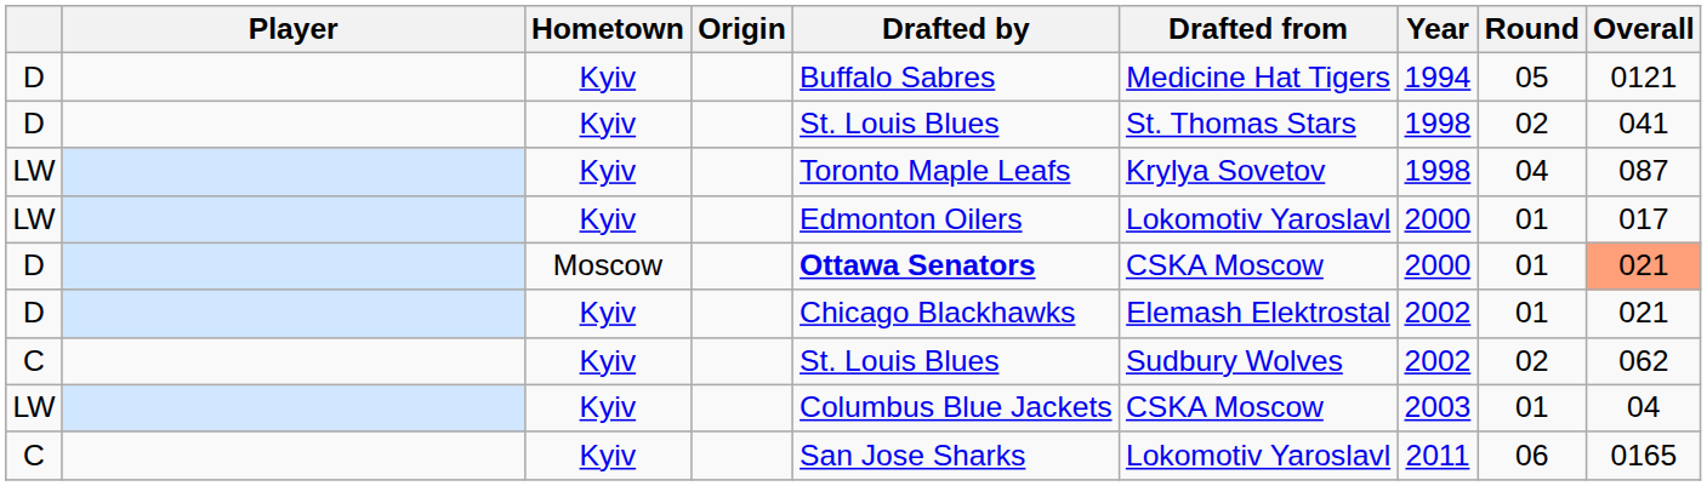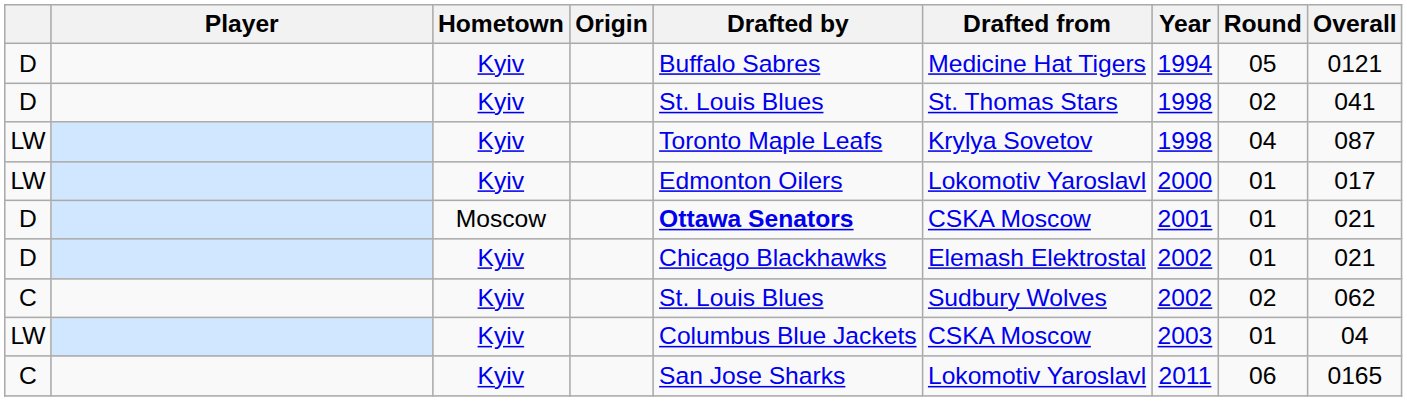D / Moscow | Year: 2000 -> 2001
D / Moscow | Overall: lightsalmon background -> no background
